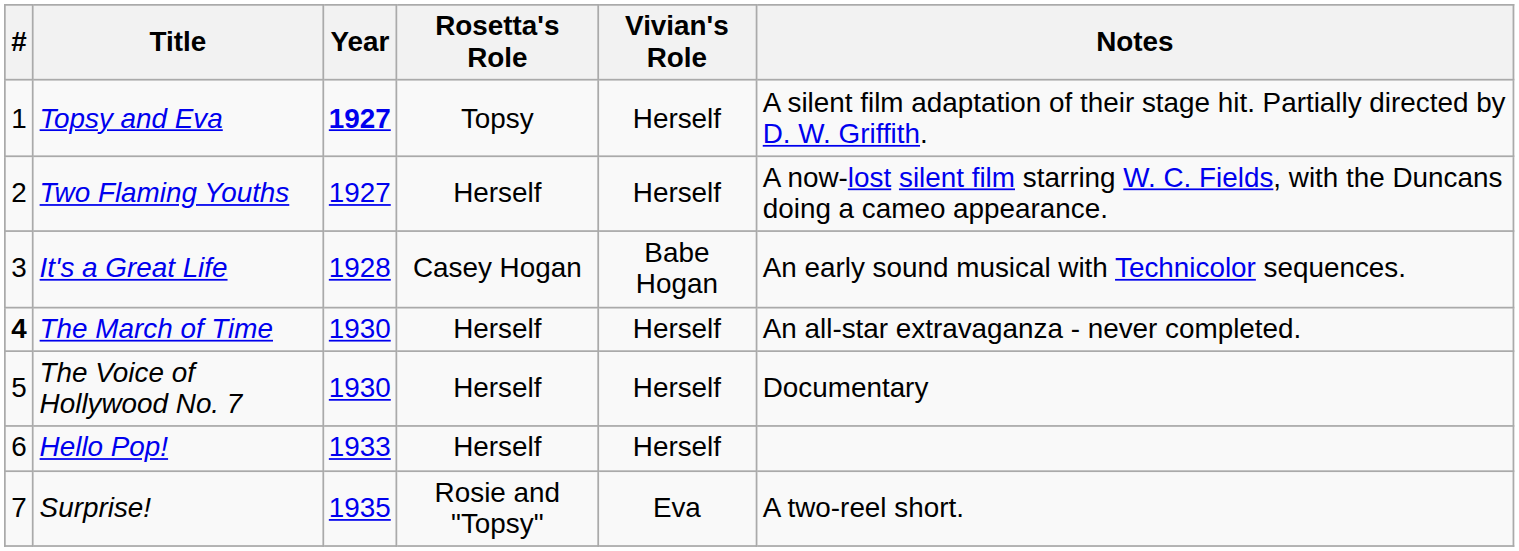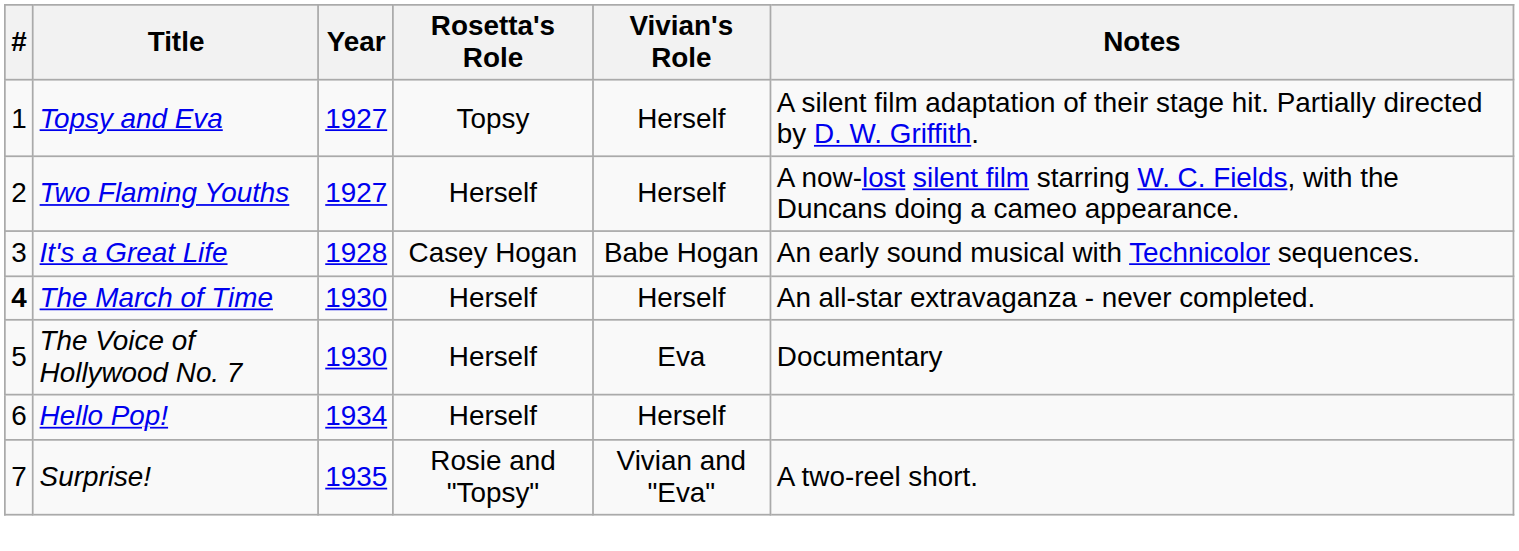Topsy and Eva | Year: bold -> normal
The Voice of Hollywood No. 7 | Vivian's Role: Herself -> Eva
Hello Pop! | Year: 1933 -> 1934
Surprise! | Vivian's Role: Eva -> Vivian and "Eva"
